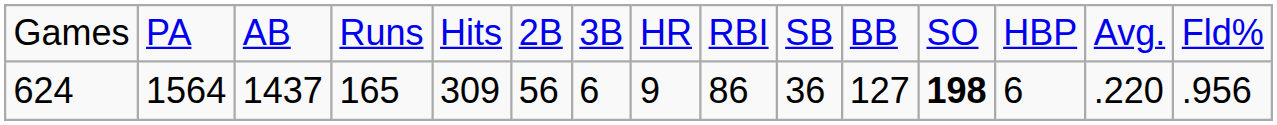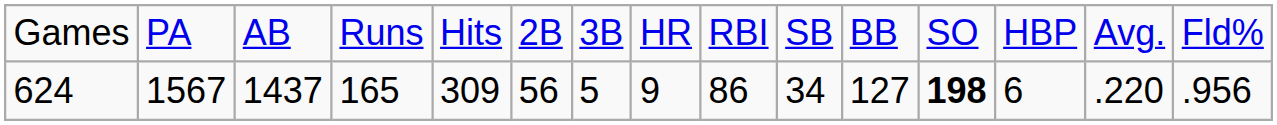624 | column 2: 1564 -> 1567
624 | column 7: 6 -> 5
624 | column 10: 36 -> 34
